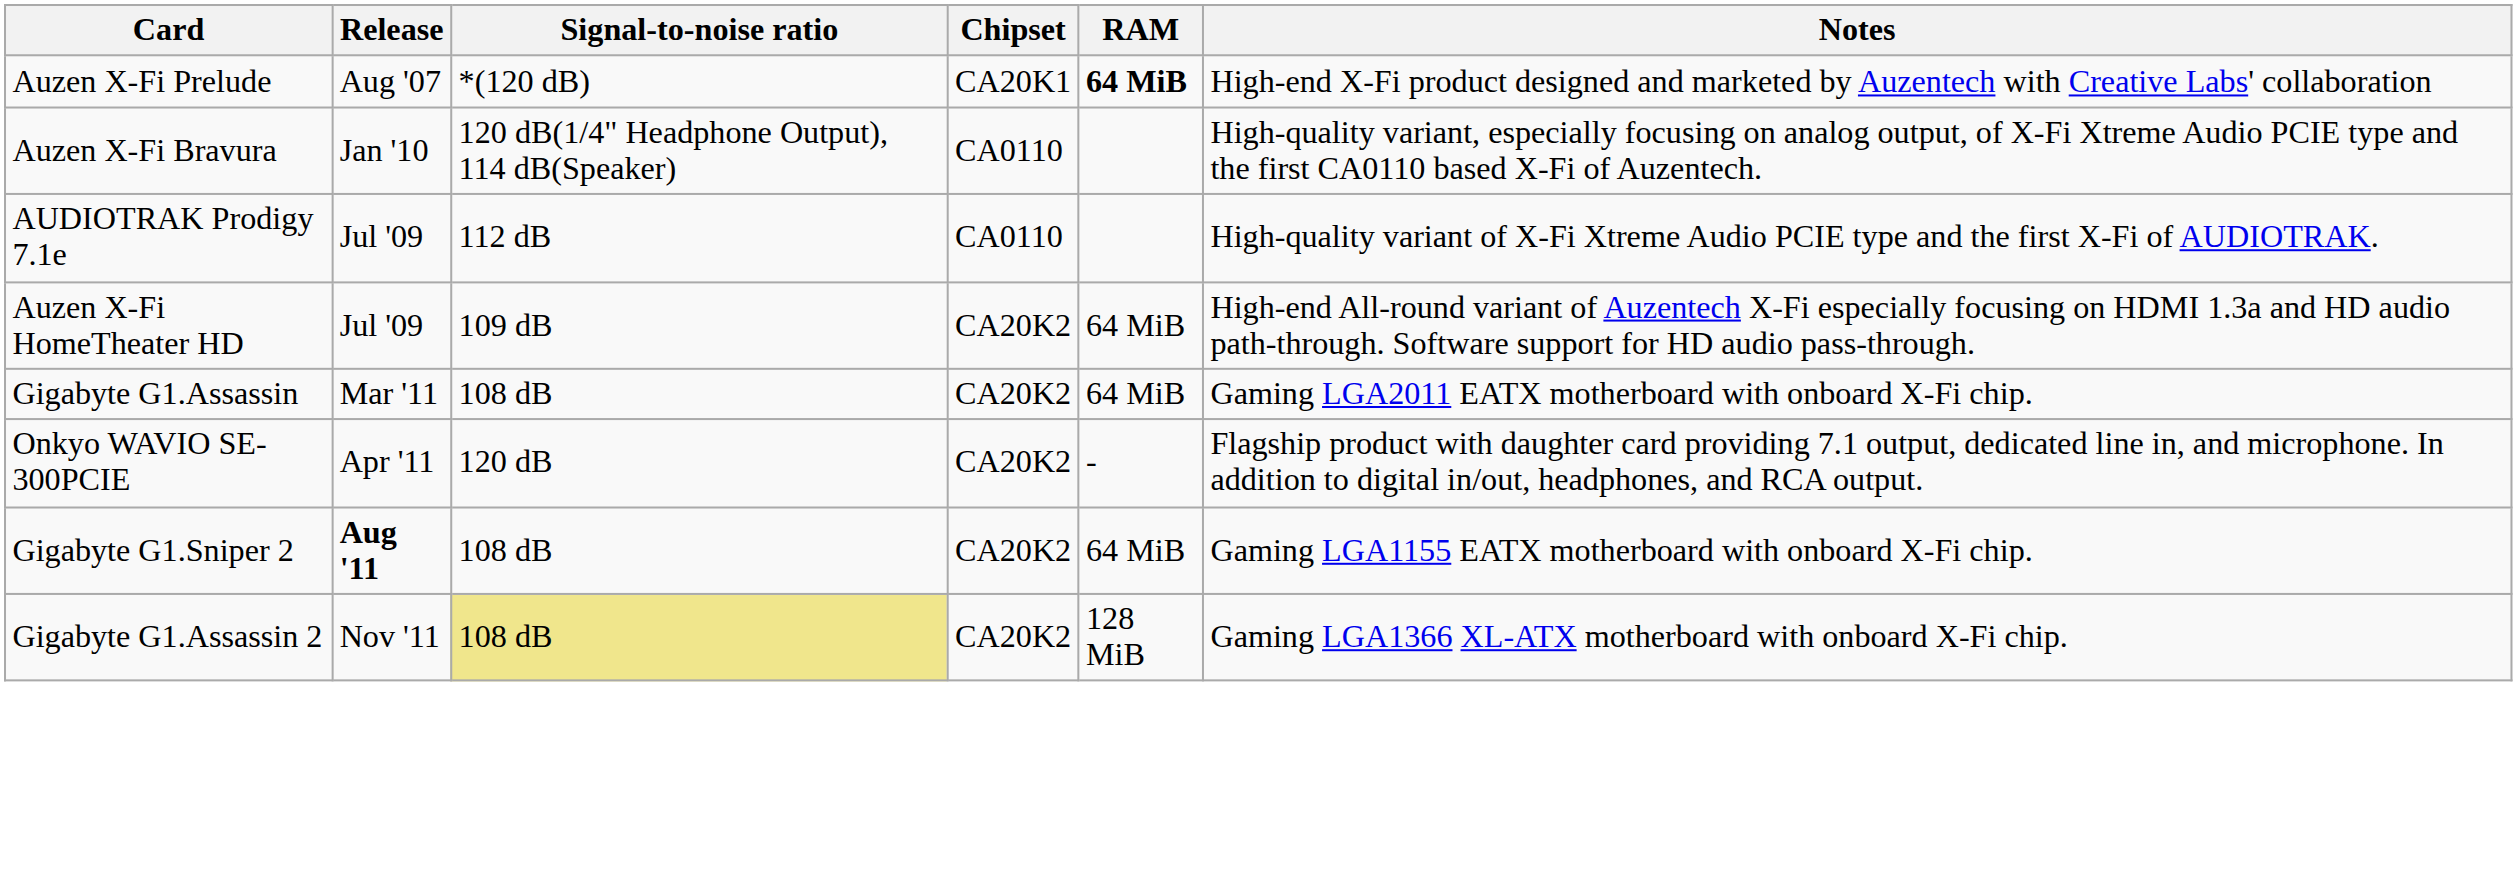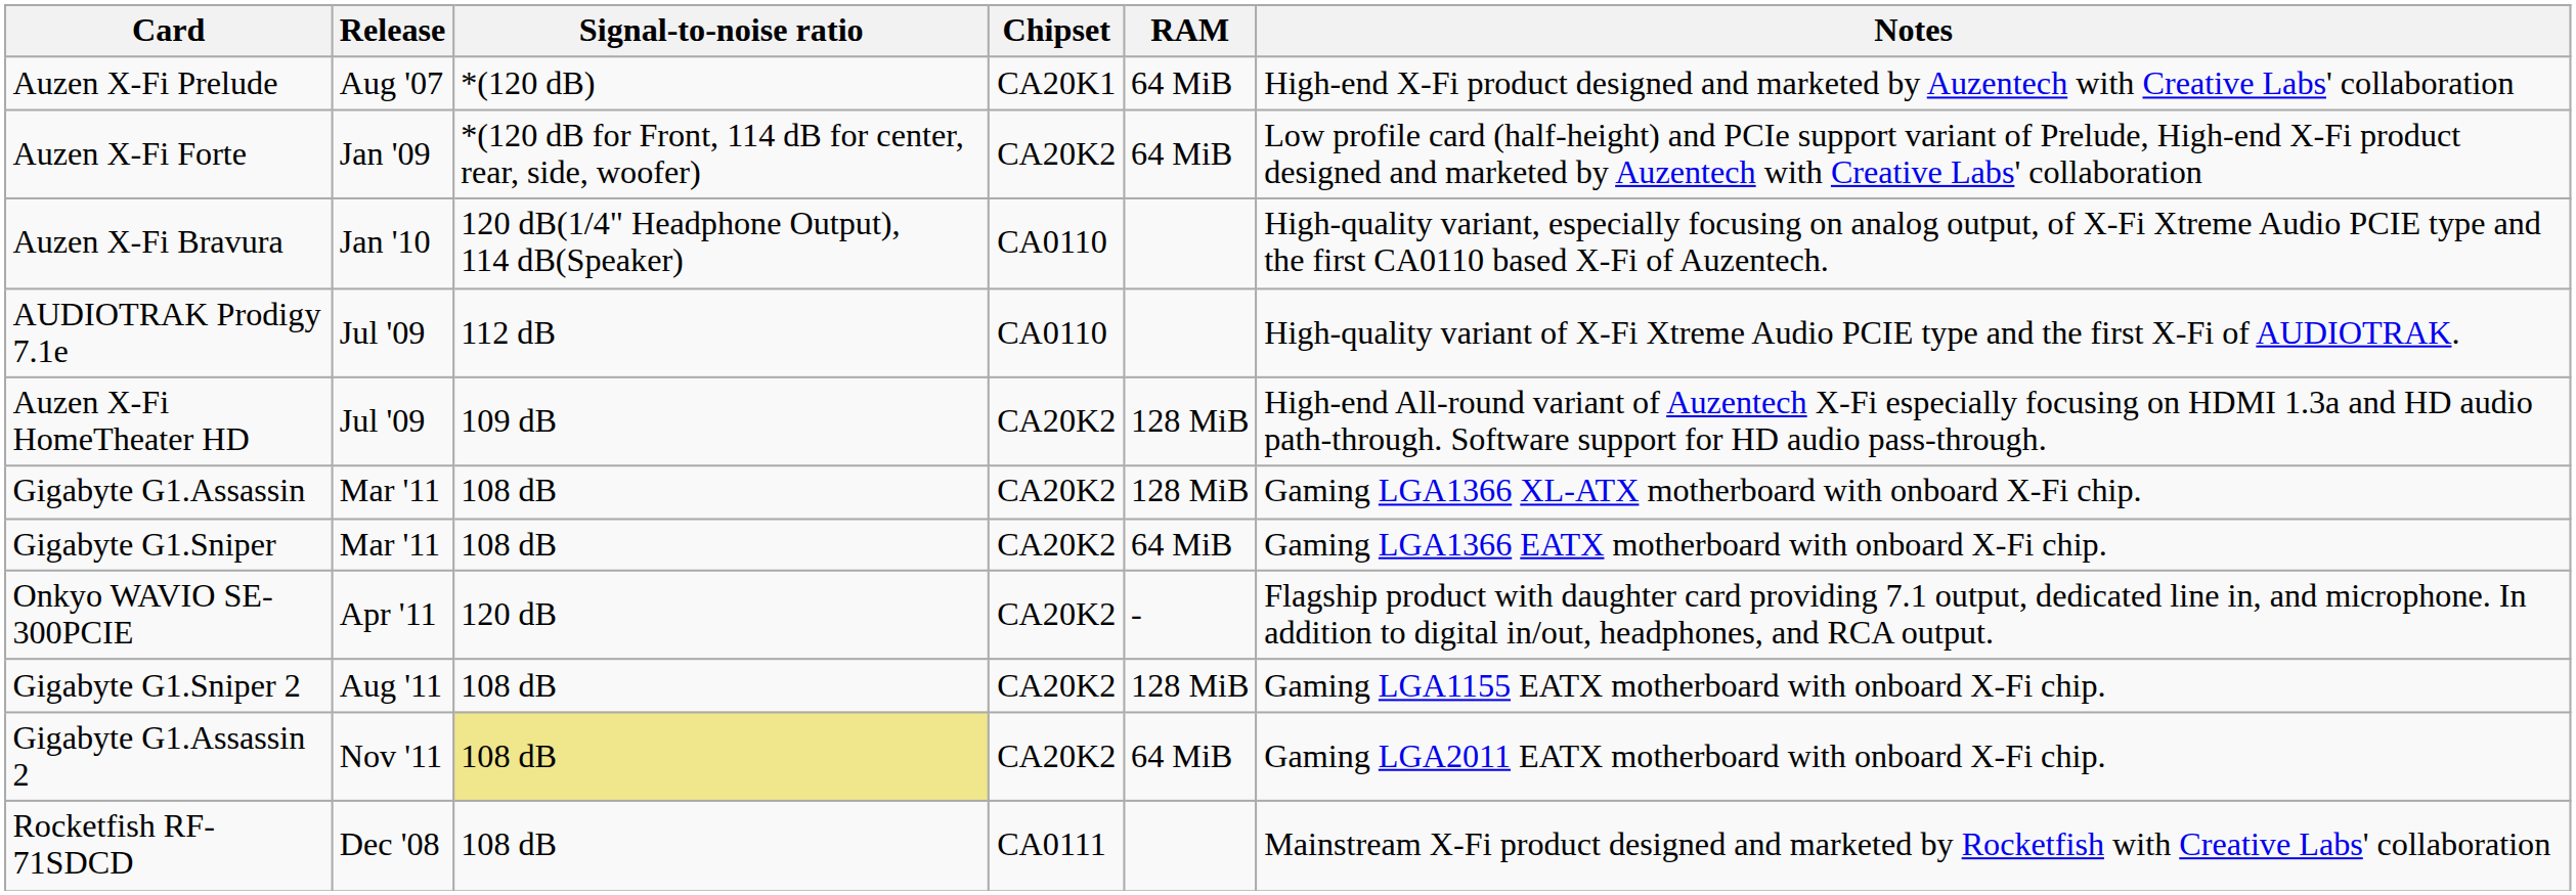Auzen X-Fi Prelude | RAM: bold -> normal
+ row: Auzen X-Fi Forte | Jan '09 | *(120 dB for Front, 114 dB for center, rear, side, woofer) | CA20K2 | 64 MiB | Low profile card (half-height) and PCIe support variant of Prelude, High-end X-Fi product designed and marketed by Auzentech with Creative Labs' collaboration
Auzen X-Fi HomeTheater HD | RAM: 64 MiB -> 128 MiB
Gigabyte G1.Assassin | RAM: 64 MiB -> 128 MiB
Gigabyte G1.Assassin | Notes: Gaming LGA2011 EATX motherboard with onboard X-Fi chip. -> Gaming LGA1366 XL-ATX motherboard with onboard X-Fi chip.
+ row: Gigabyte G1.Sniper | Mar '11 | 108 dB | CA20K2 | 64 MiB | Gaming LGA1366 EATX motherboard with onboard X-Fi chip.
Gigabyte G1.Sniper 2 | Release: bold -> normal
Gigabyte G1.Sniper 2 | RAM: 64 MiB -> 128 MiB
Gigabyte G1.Assassin 2 | RAM: 128 MiB -> 64 MiB
Gigabyte G1.Assassin 2 | Notes: Gaming LGA1366 XL-ATX motherboard with onboard X-Fi chip. -> Gaming LGA2011 EATX motherboard with onboard X-Fi chip.
+ row: Rocketfish RF-71SDCD | Dec '08 | 108 dB | CA0111 | Mainstream X-Fi product designed and marketed by Rocketfish with Creative Labs' collaboration
